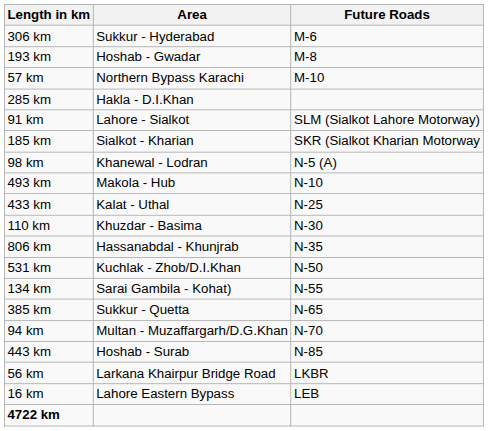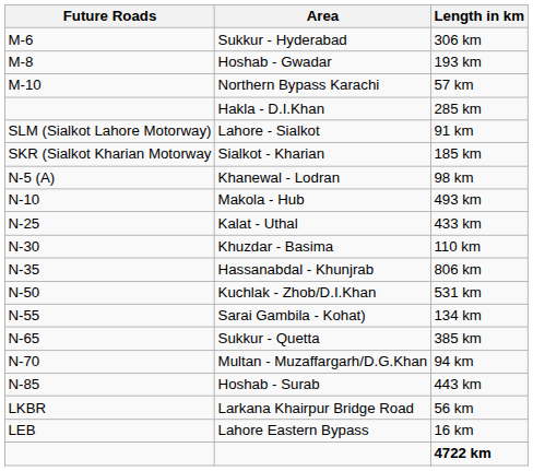columns swapped: Future Roads <-> Length in km
